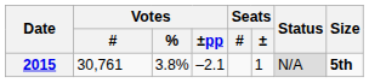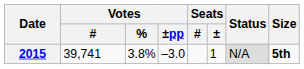2015 | Votes / #: 30,761 -> 39,741
2015 | Votes / ±pp: –2.1 -> –3.0
